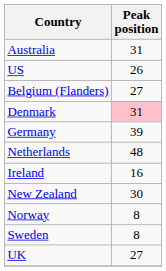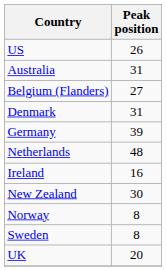rows swapped: US <-> Australia
Denmark | Peak position: pink background -> no background
UK | Peak position: 27 -> 20
